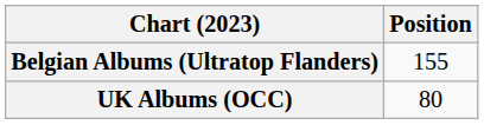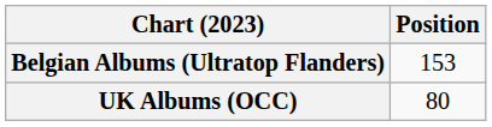Belgian Albums (Ultratop Flanders) | Position: 155 -> 153
